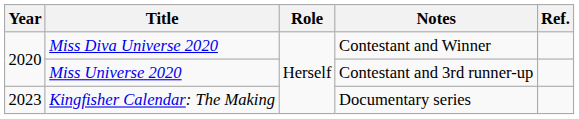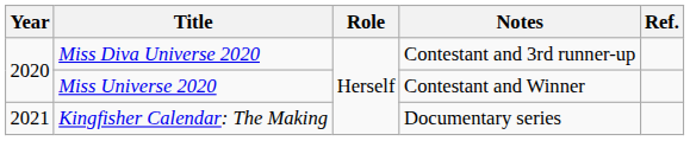Miss Diva Universe 2020 | Notes: Contestant and Winner -> Contestant and 3rd runner-up
Miss Universe 2020 | Notes: Contestant and 3rd runner-up -> Contestant and Winner
Kingfisher Calendar: The Making | Year: 2023 -> 2021
